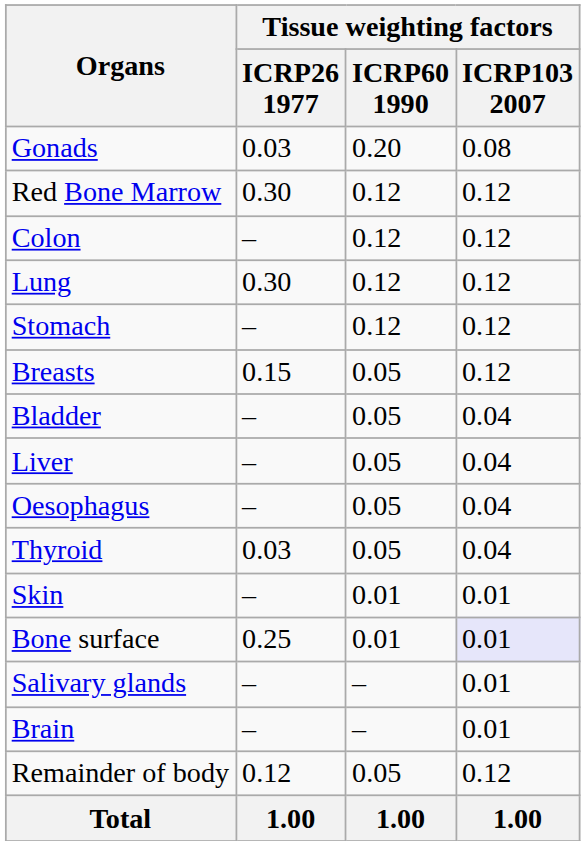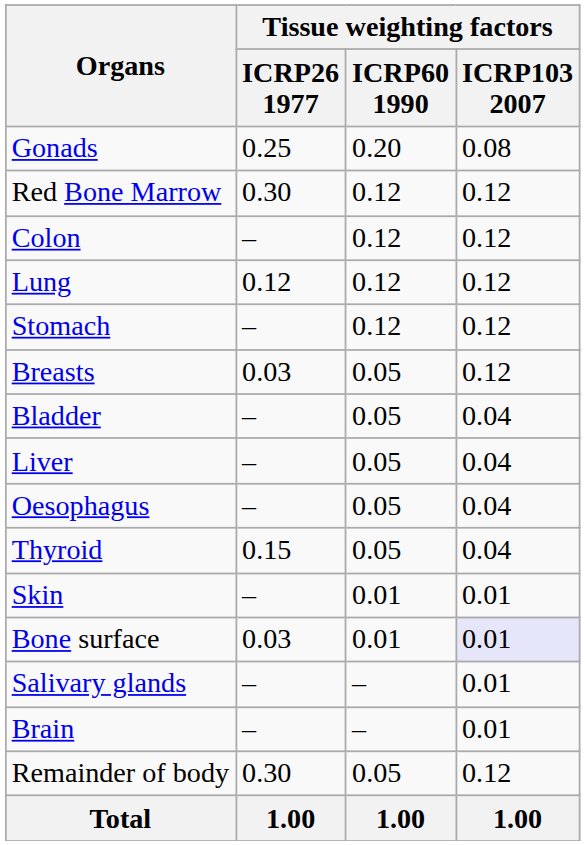Gonads | Tissue weighting factors / ICRP26 1977: 0.03 -> 0.25
Lung | Tissue weighting factors / ICRP26 1977: 0.30 -> 0.12
Breasts | Tissue weighting factors / ICRP26 1977: 0.15 -> 0.03
Thyroid | Tissue weighting factors / ICRP26 1977: 0.03 -> 0.15
Bone surface | Tissue weighting factors / ICRP26 1977: 0.25 -> 0.03
Remainder of body | Tissue weighting factors / ICRP26 1977: 0.12 -> 0.30
